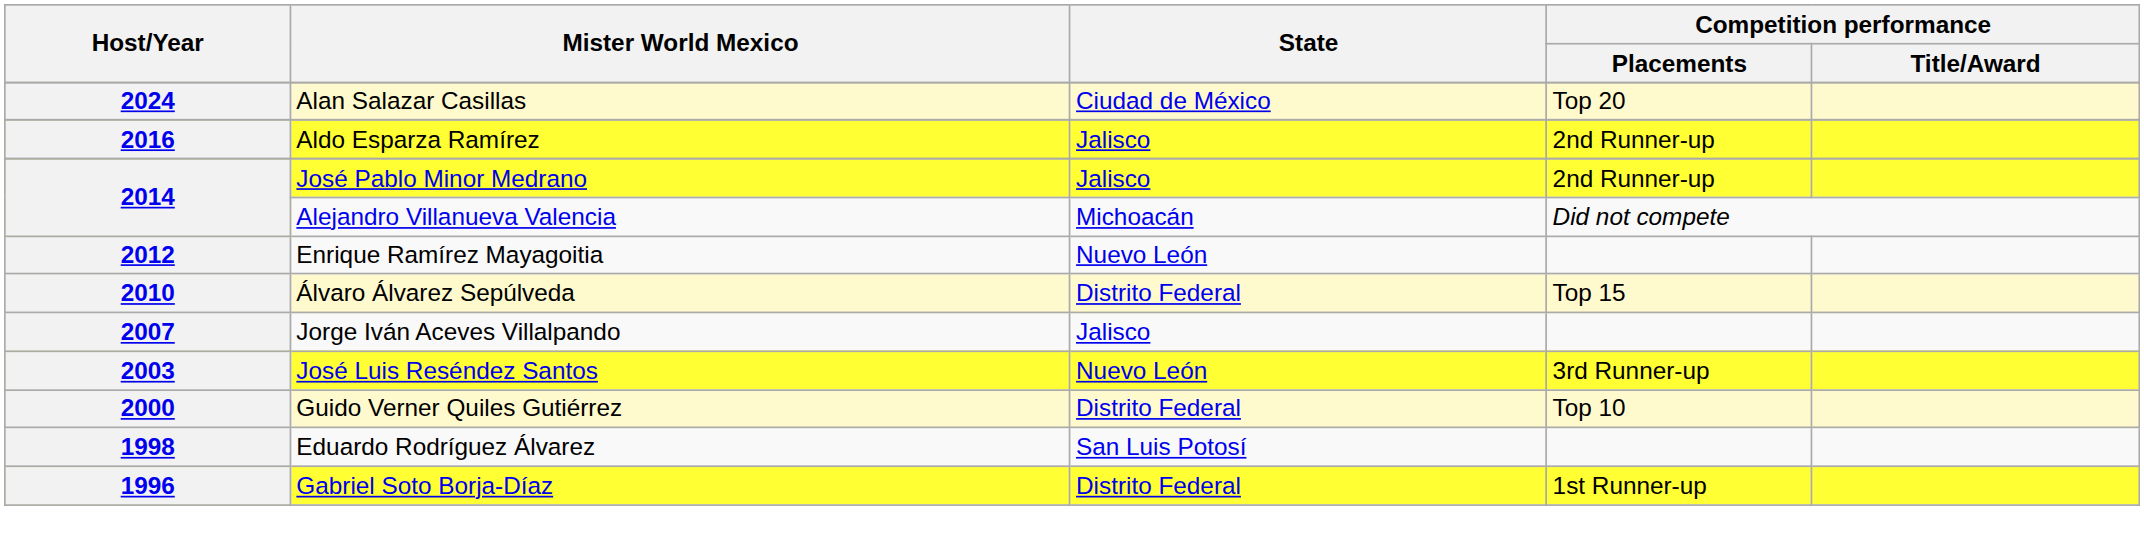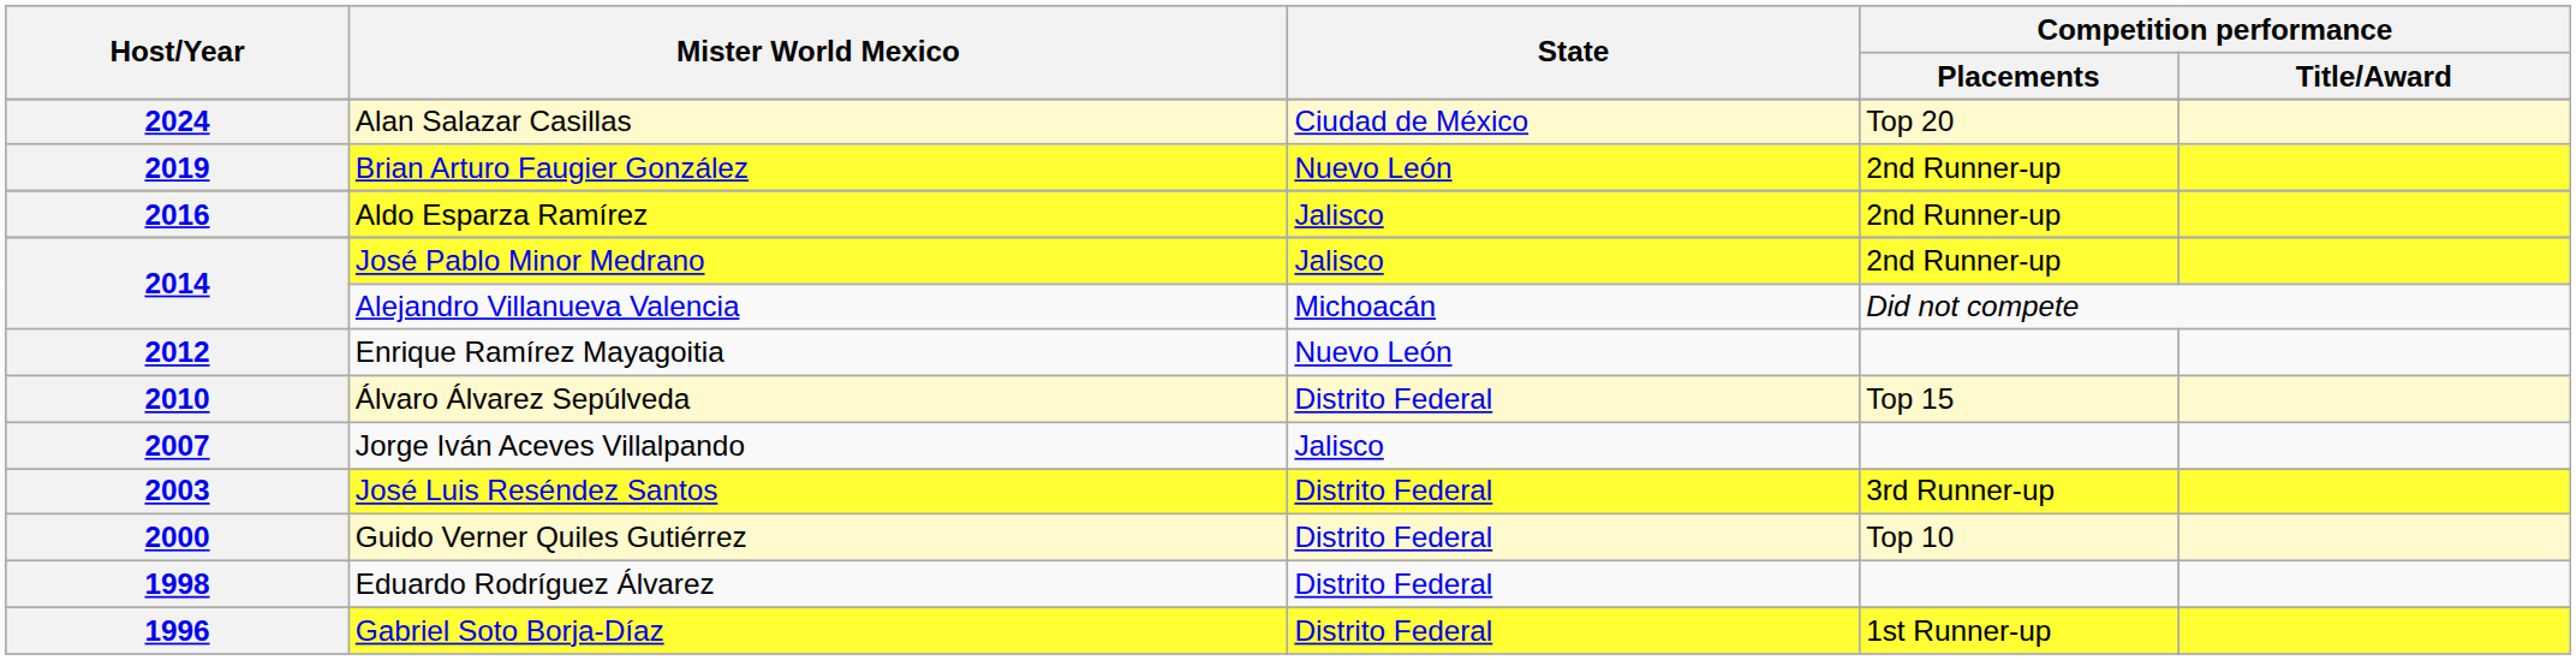+ row: 2019 | Brian Arturo Faugier González | Nuevo León | 2nd Runner-up
2003 | State: Nuevo León -> Distrito Federal
1998 | State: San Luis Potosí -> Distrito Federal
